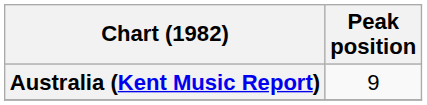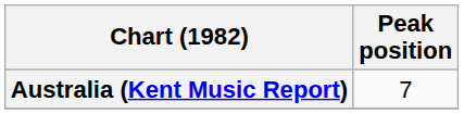Australia (Kent Music Report) | Peak position: 9 -> 7
